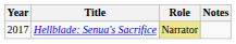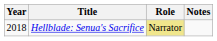Hellblade: Senua's Sacrifice | Year: 2017 -> 2018
